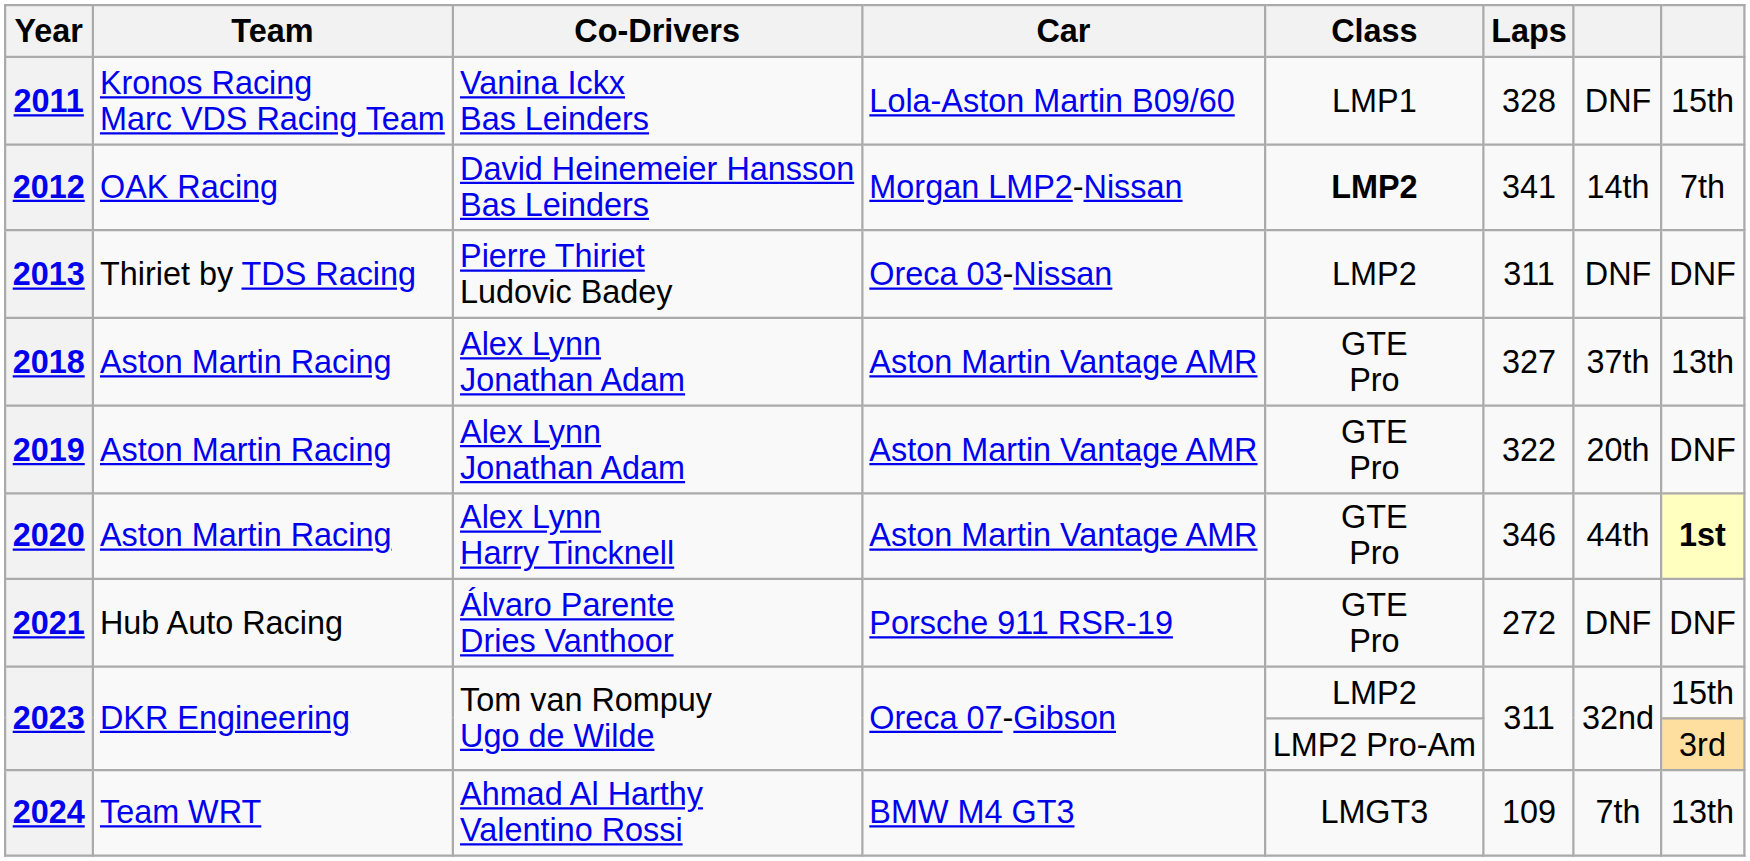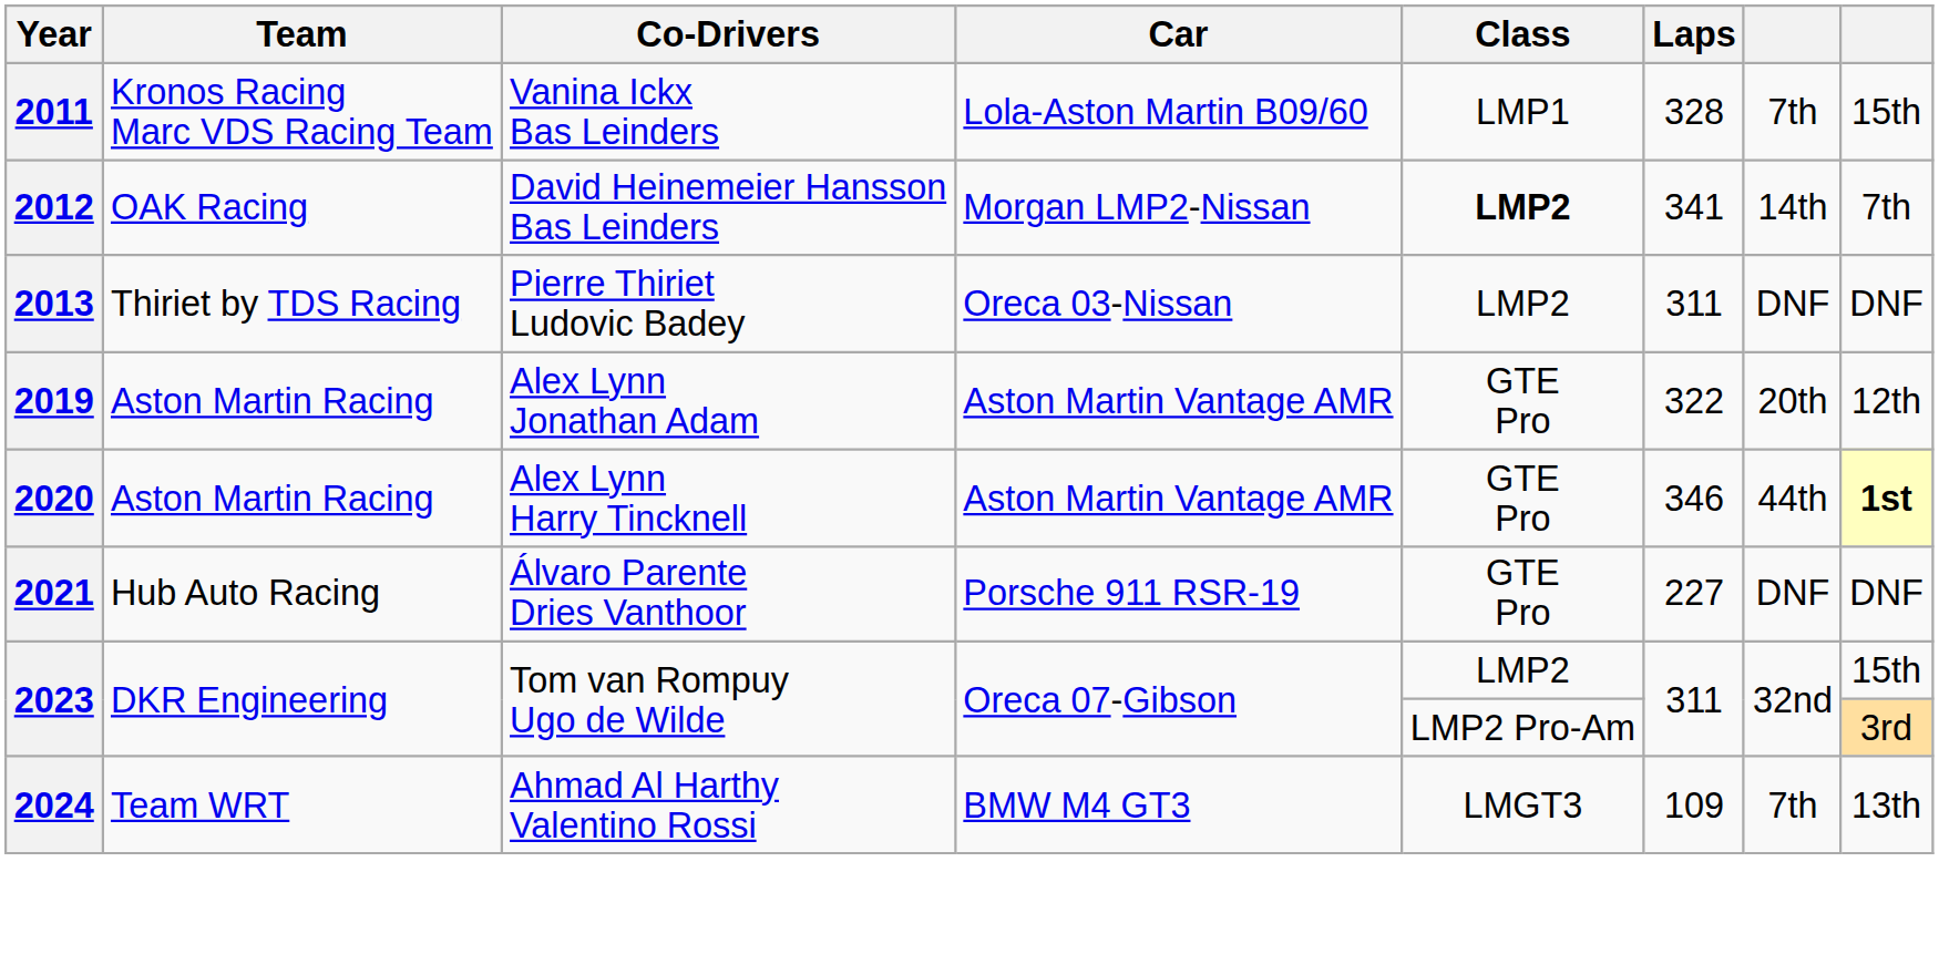2011 | column 7: DNF -> 7th
- row: 2018 | Aston Martin Racing | Alex Lynn Jonathan Adam | Aston Martin Vantage AMR | GTE Pro | 327 | 37th | 13th
2019 | column 8: DNF -> 12th
2021 | Laps: 272 -> 227
